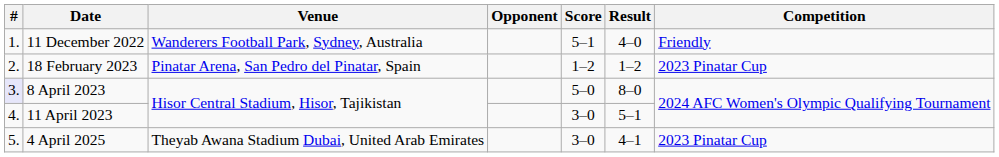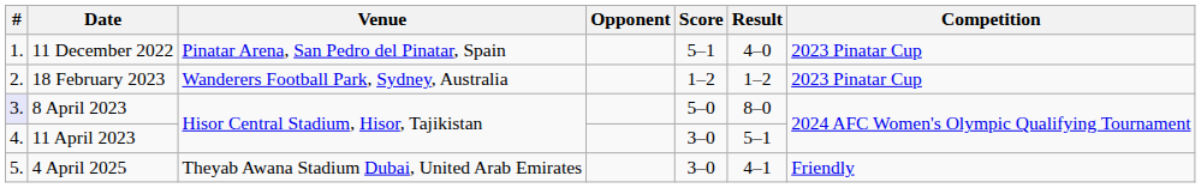11 December 2022 | Venue: Wanderers Football Park, Sydney, Australia -> Pinatar Arena, San Pedro del Pinatar, Spain
11 December 2022 | Competition: Friendly -> 2023 Pinatar Cup
18 February 2023 | Venue: Pinatar Arena, San Pedro del Pinatar, Spain -> Wanderers Football Park, Sydney, Australia
4 April 2025 | Competition: 2023 Pinatar Cup -> Friendly
